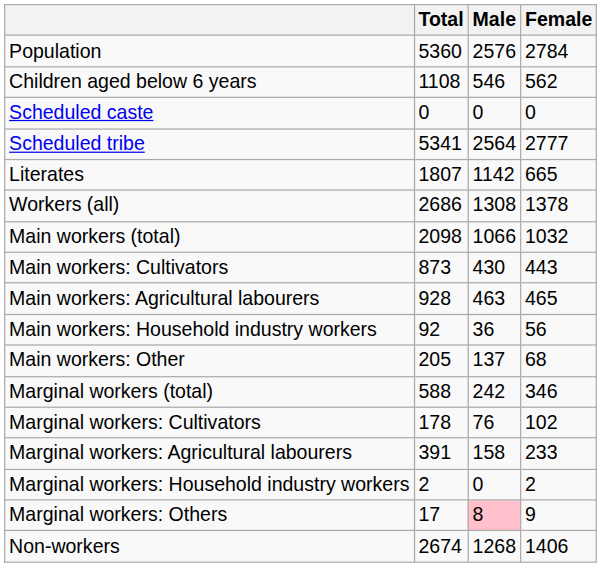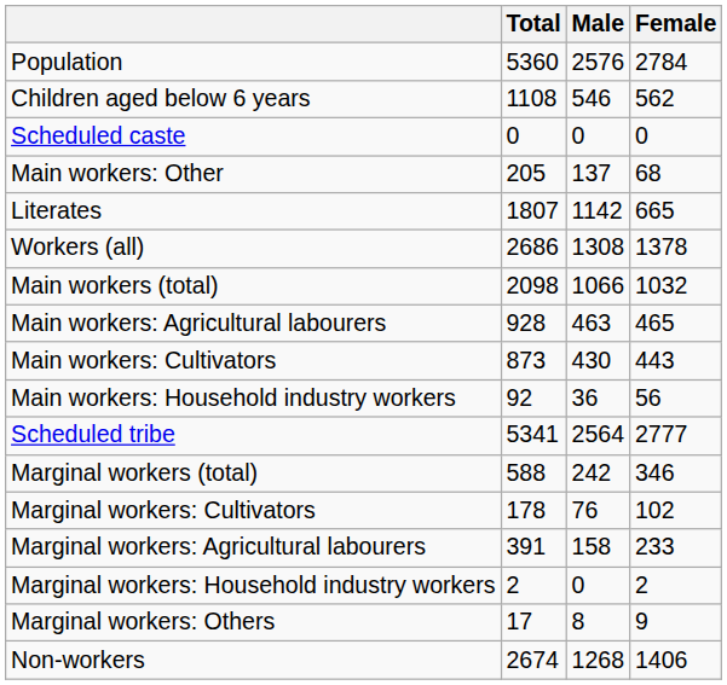rows swapped: Scheduled tribe <-> Main workers: Other
rows swapped: Main workers: Cultivators <-> Main workers: Agricultural labourers
Marginal workers: Others | Male: pink background -> no background
